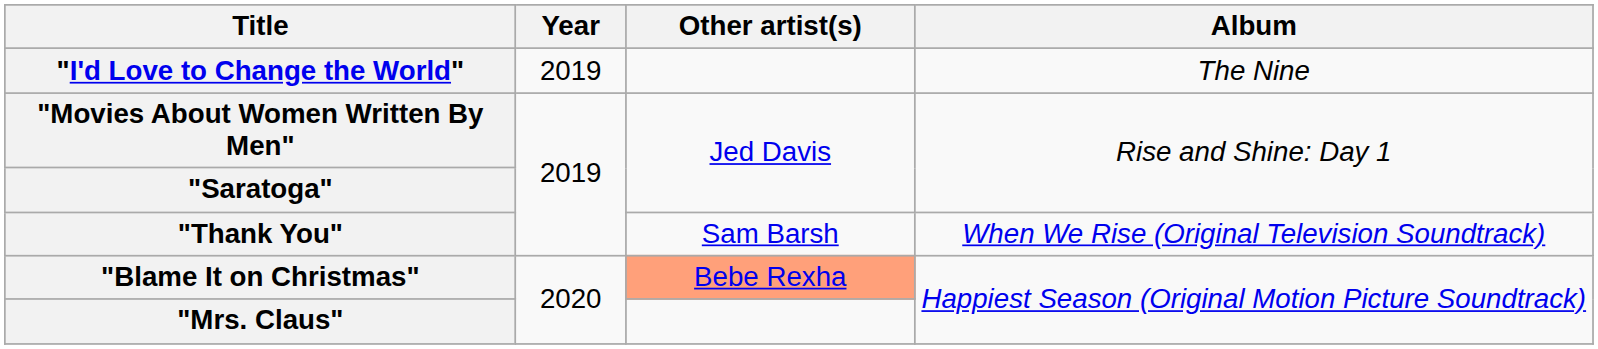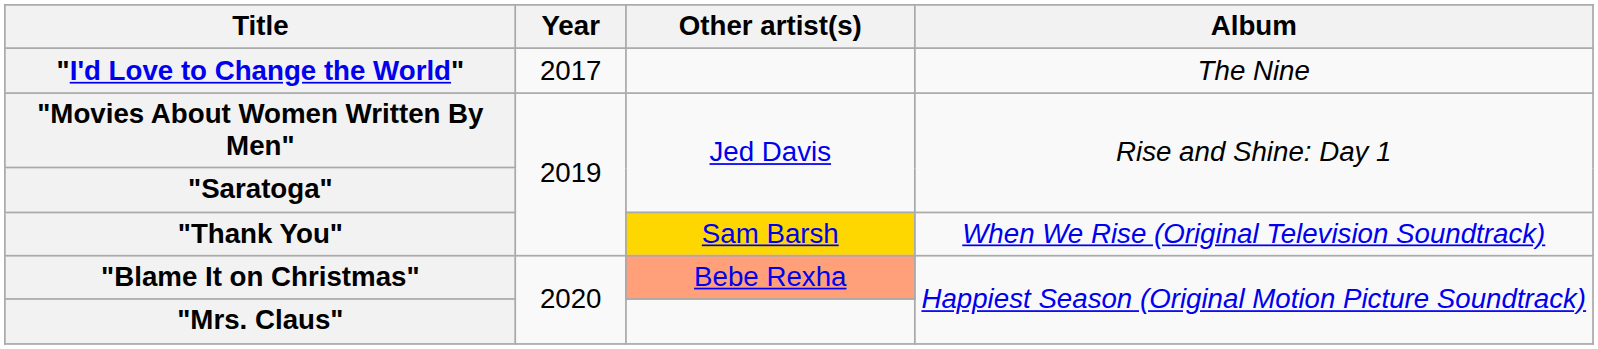"I'd Love to Change the World" | Year: 2019 -> 2017
"Thank You" | Other artist(s): no background -> gold background
